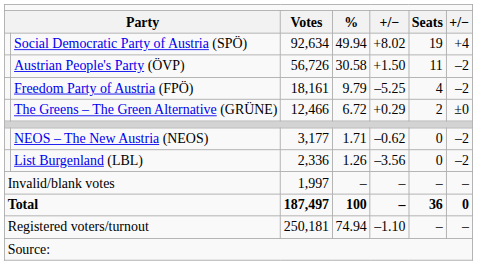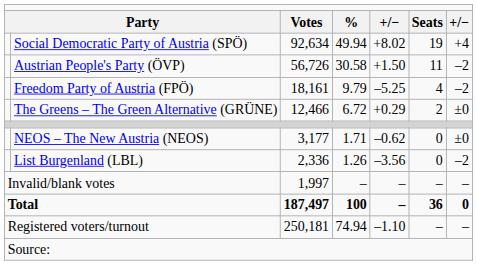NEOS – The New Austria (NEOS) | column 7: –2 -> ±0
